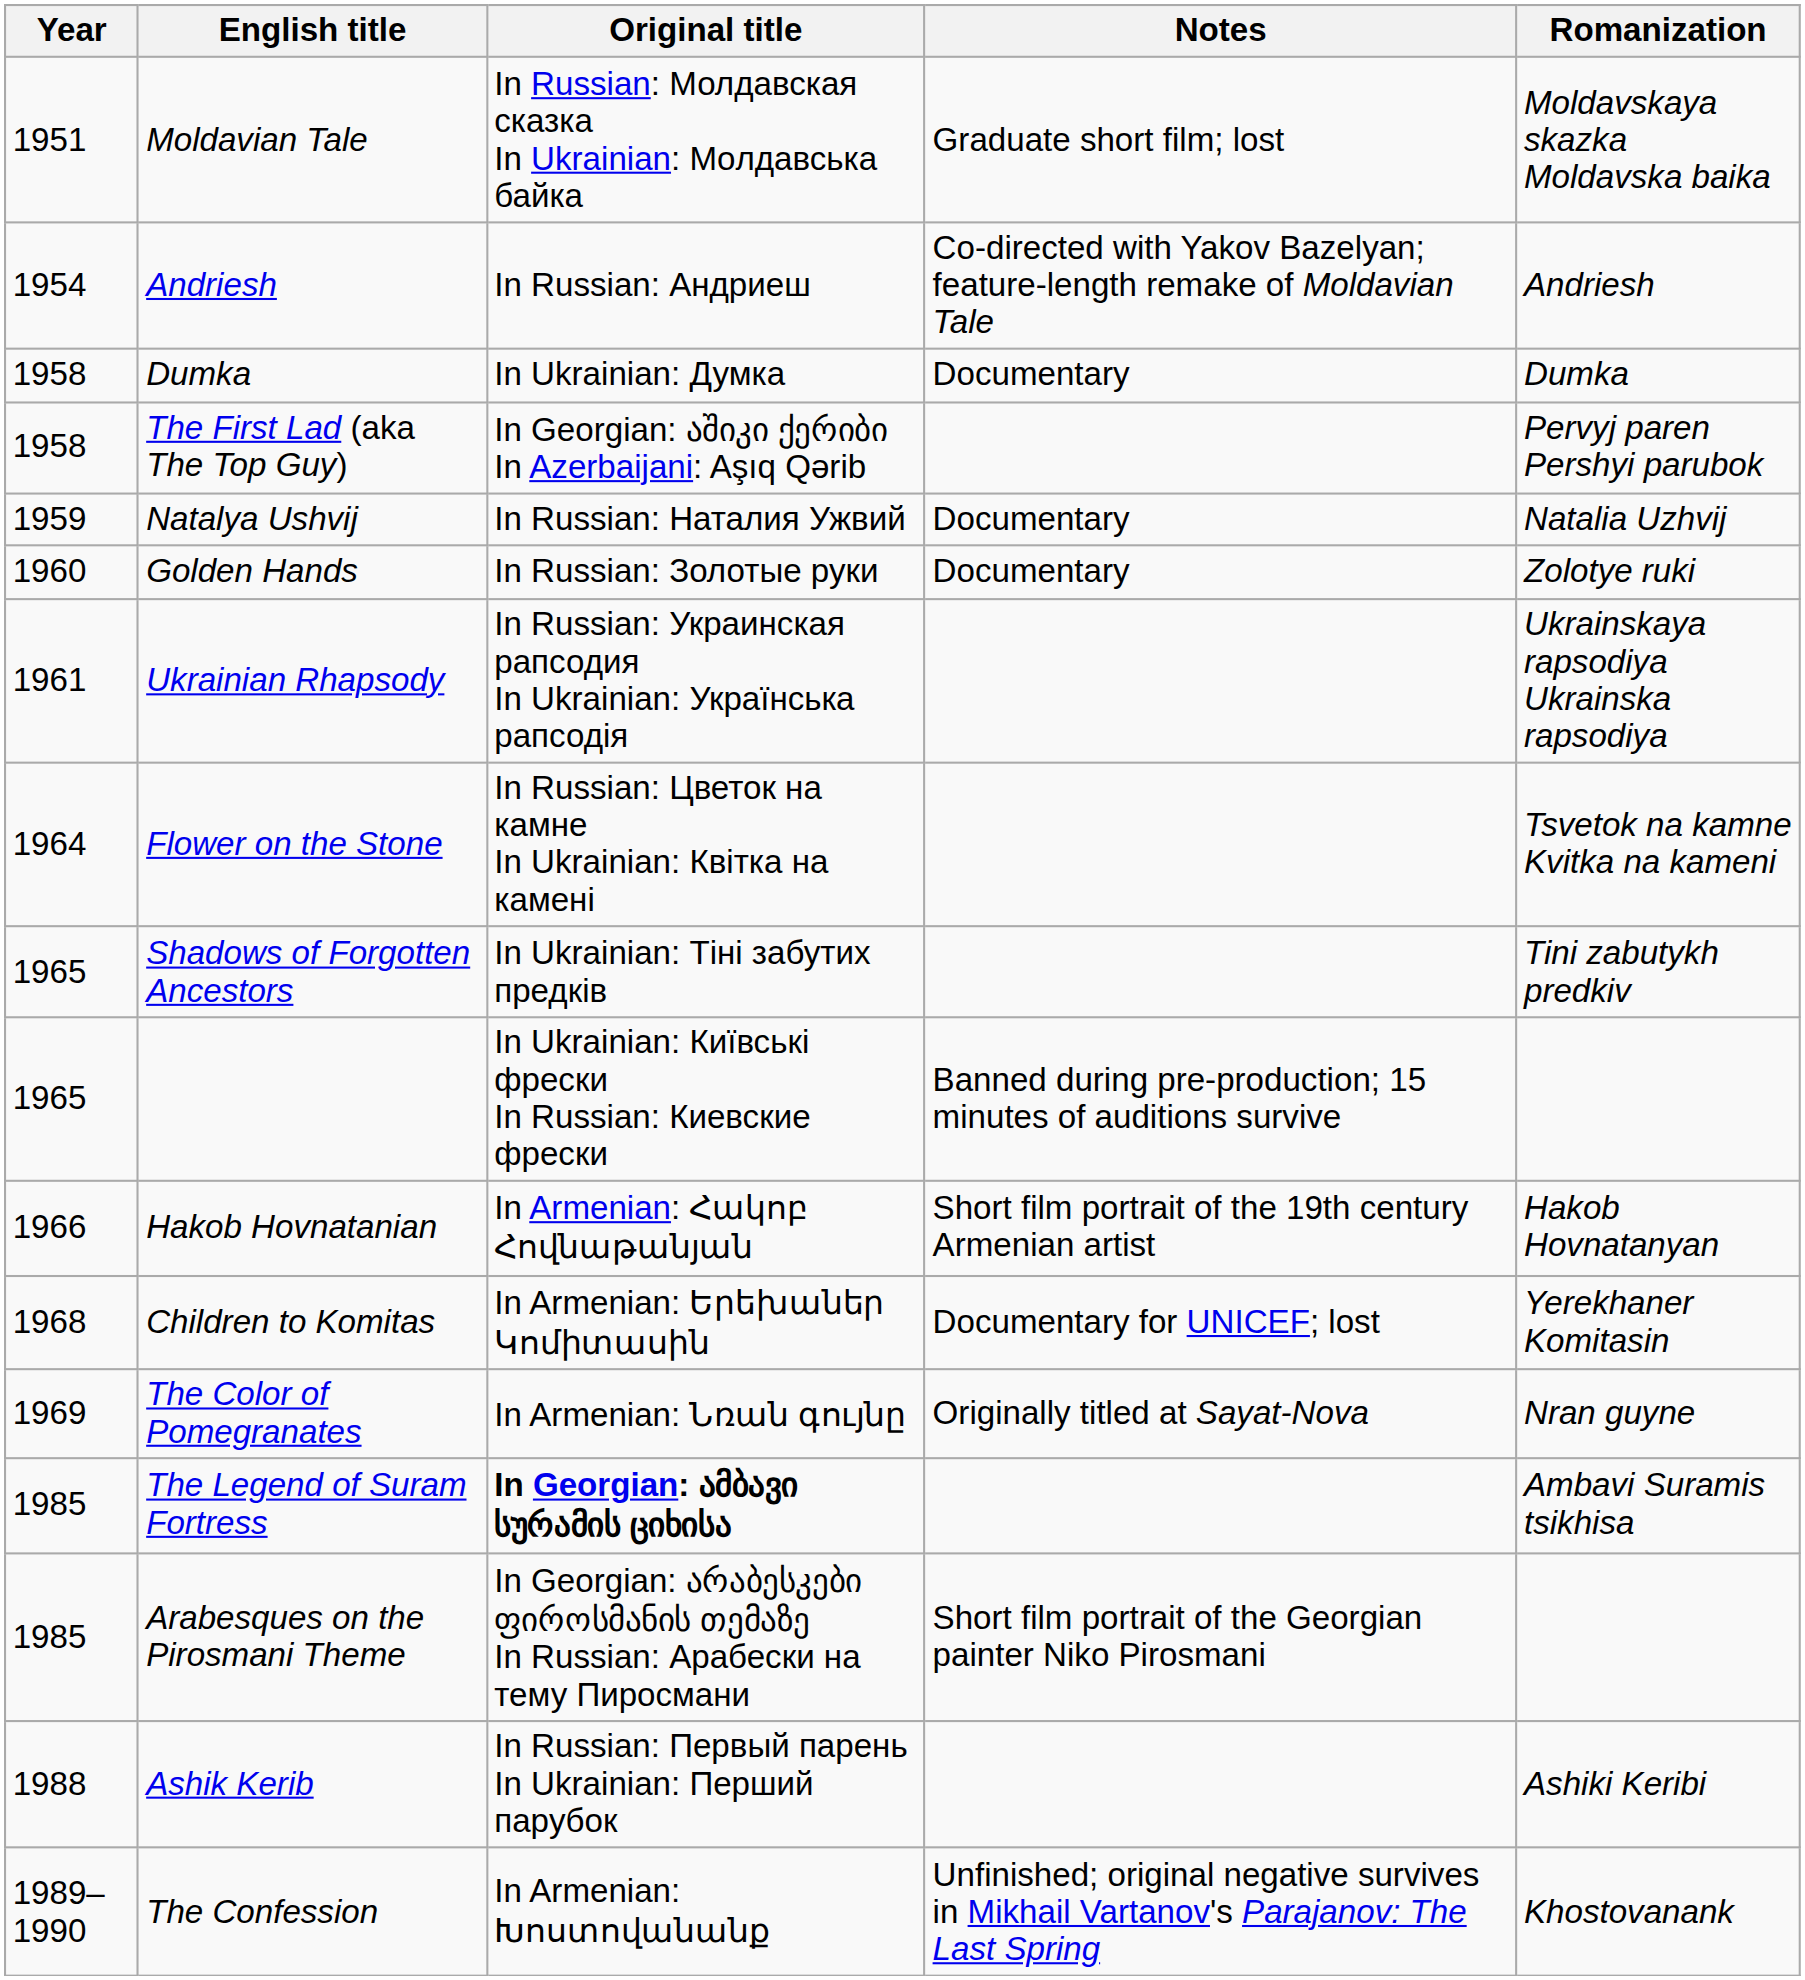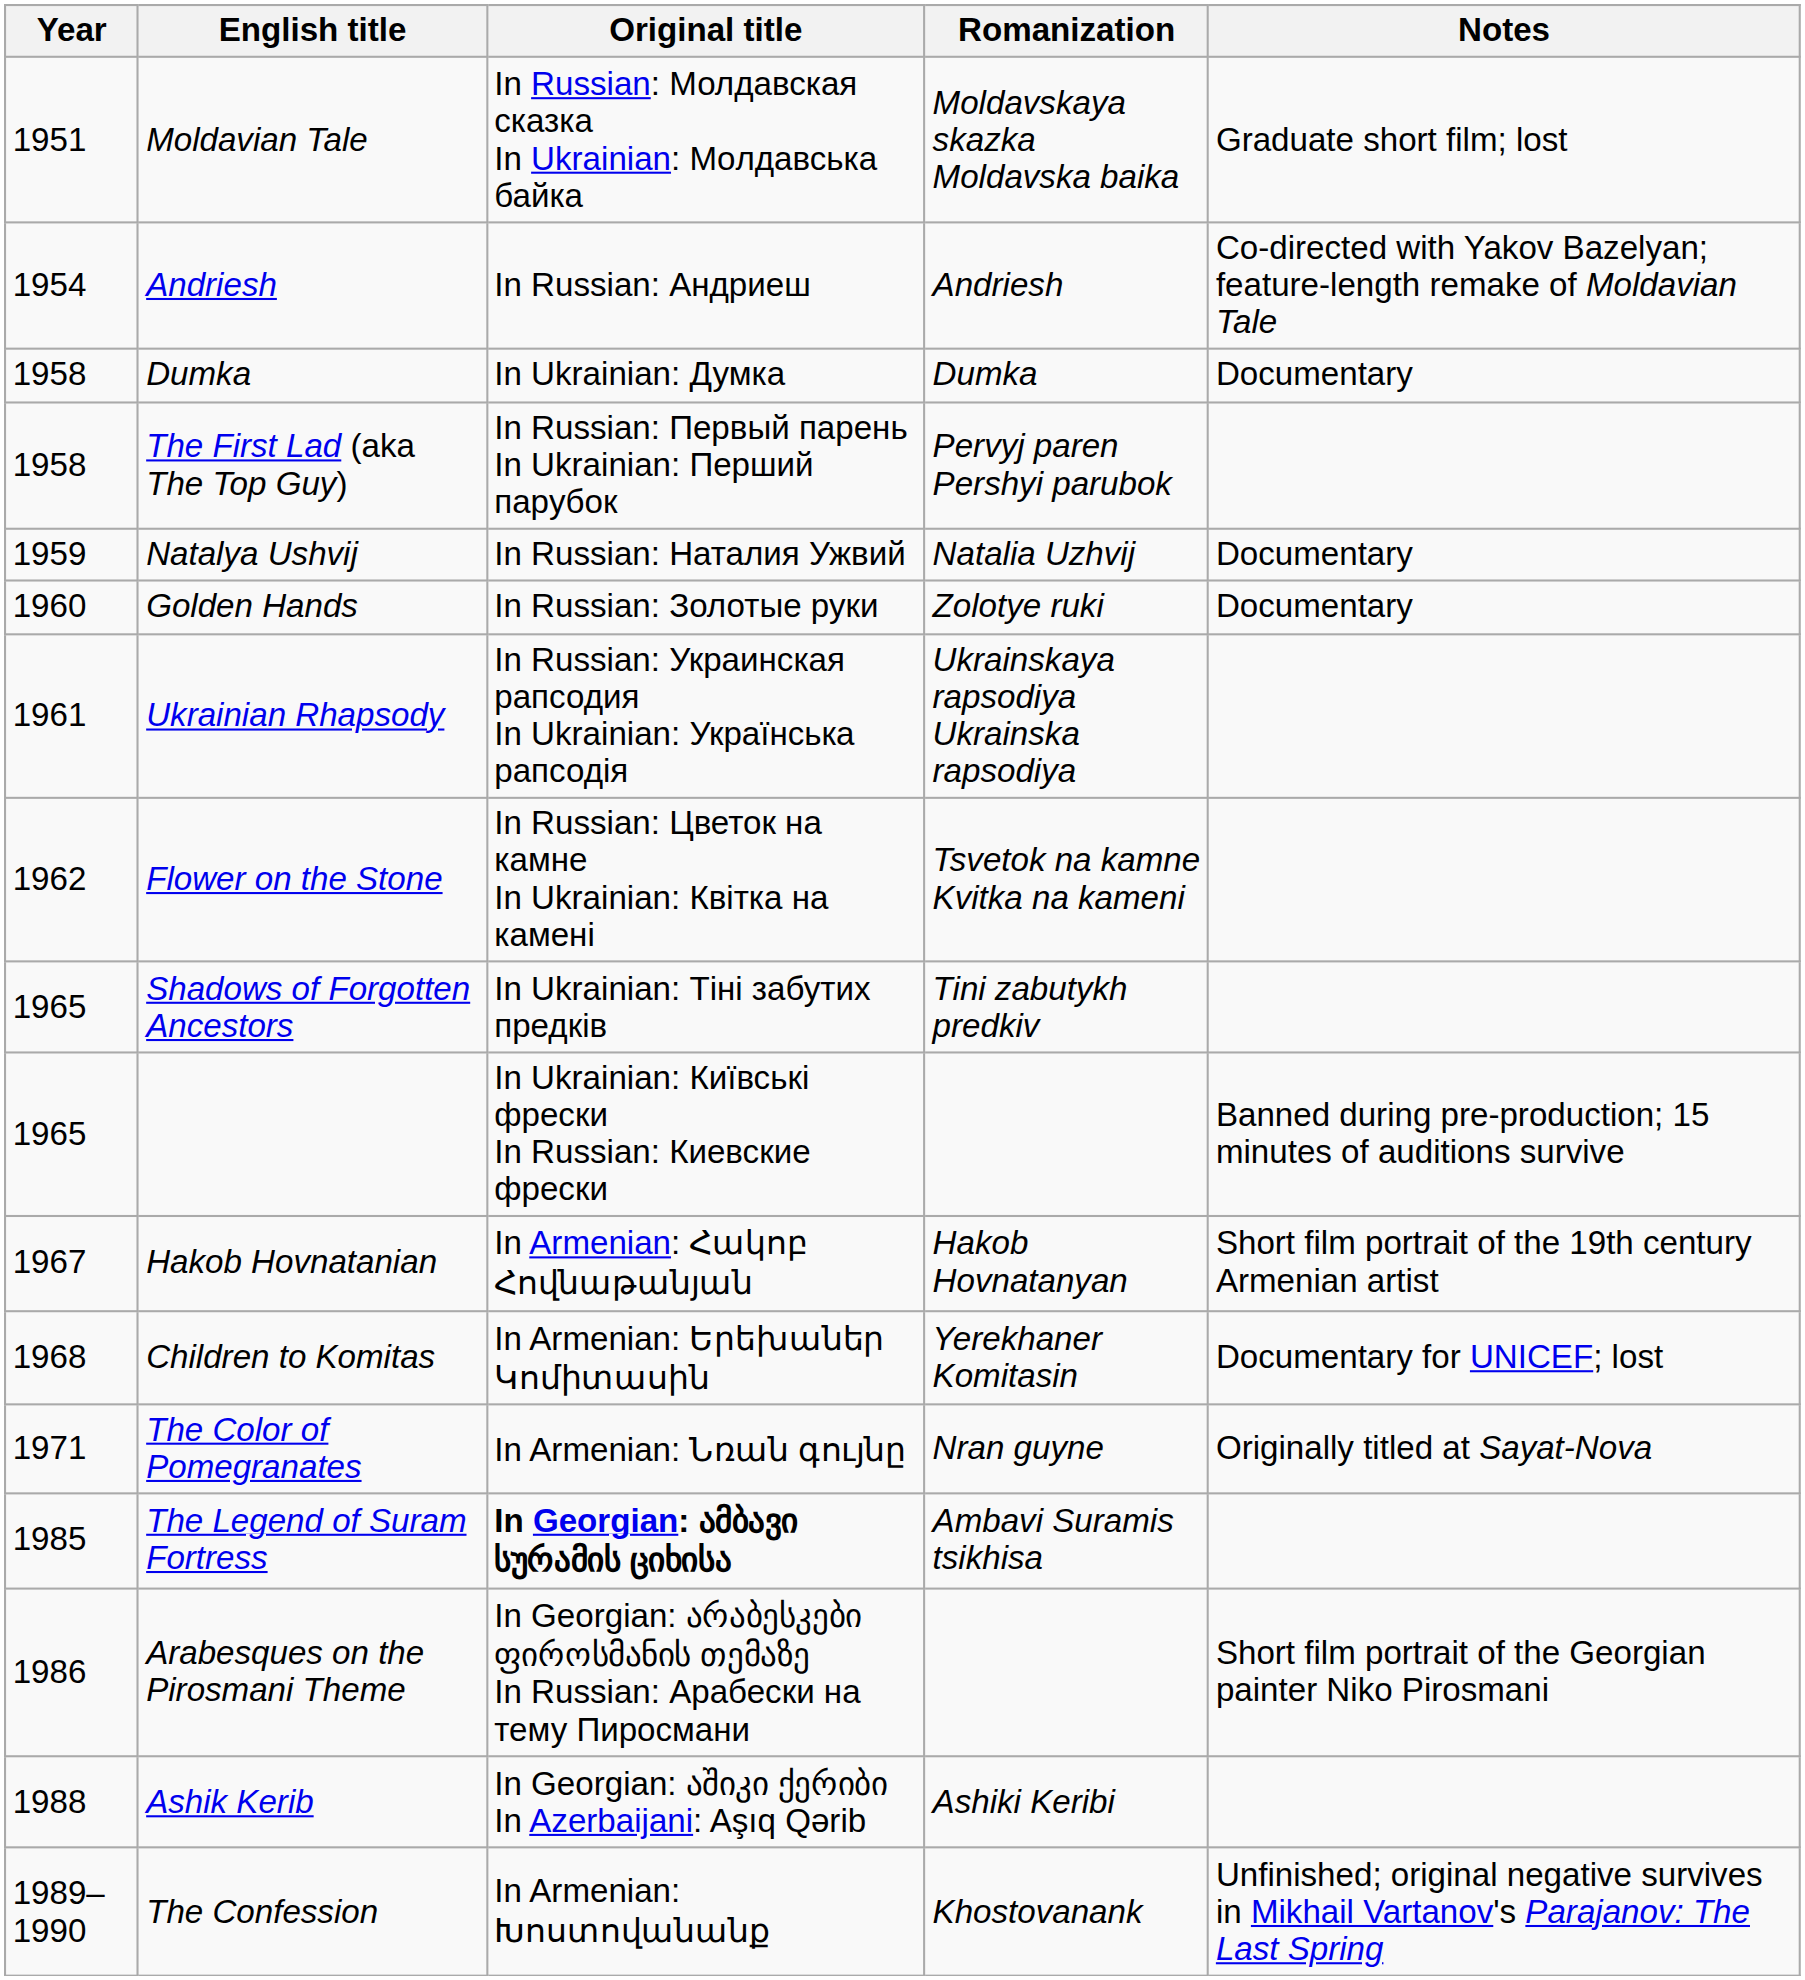columns swapped: Romanization <-> Notes
The First Lad (aka The Top Guy) | Original title: In Georgian: აშიკი ქერიბი In Azerbaijani: Aşıq Qərib -> In Russian: Первый парень In Ukrainian: Перший пapyбок
Flower on the Stone | Year: 1964 -> 1962
Hakob Hovnatanian | Year: 1966 -> 1967
The Color of Pomegranates | Year: 1969 -> 1971
Arabesques on the Pirosmani Theme | Year: 1985 -> 1986
Ashik Kerib | Original title: In Russian: Первый парень In Ukrainian: Перший пapyбок -> In Georgian: აშიკი ქერიბი In Azerbaijani: Aşıq Qərib
